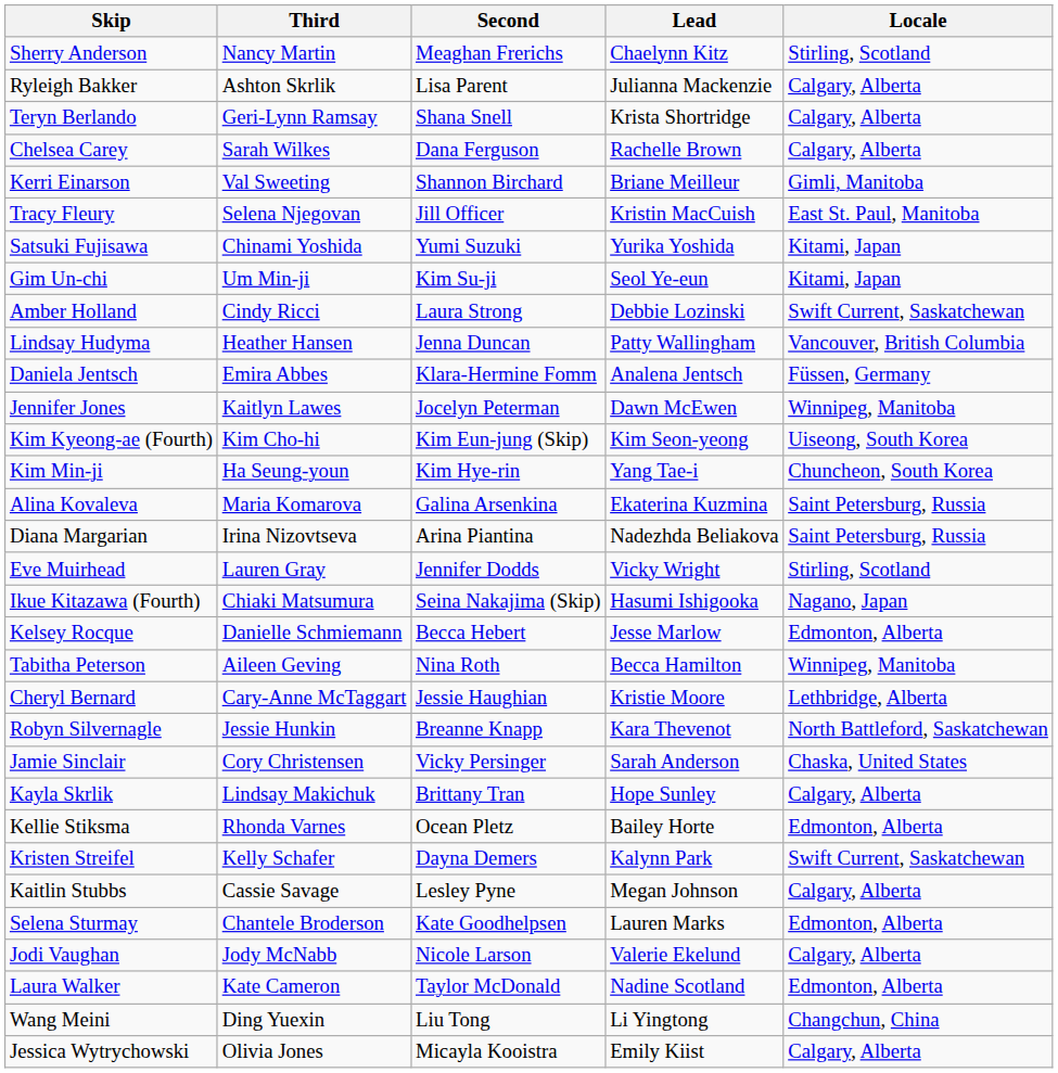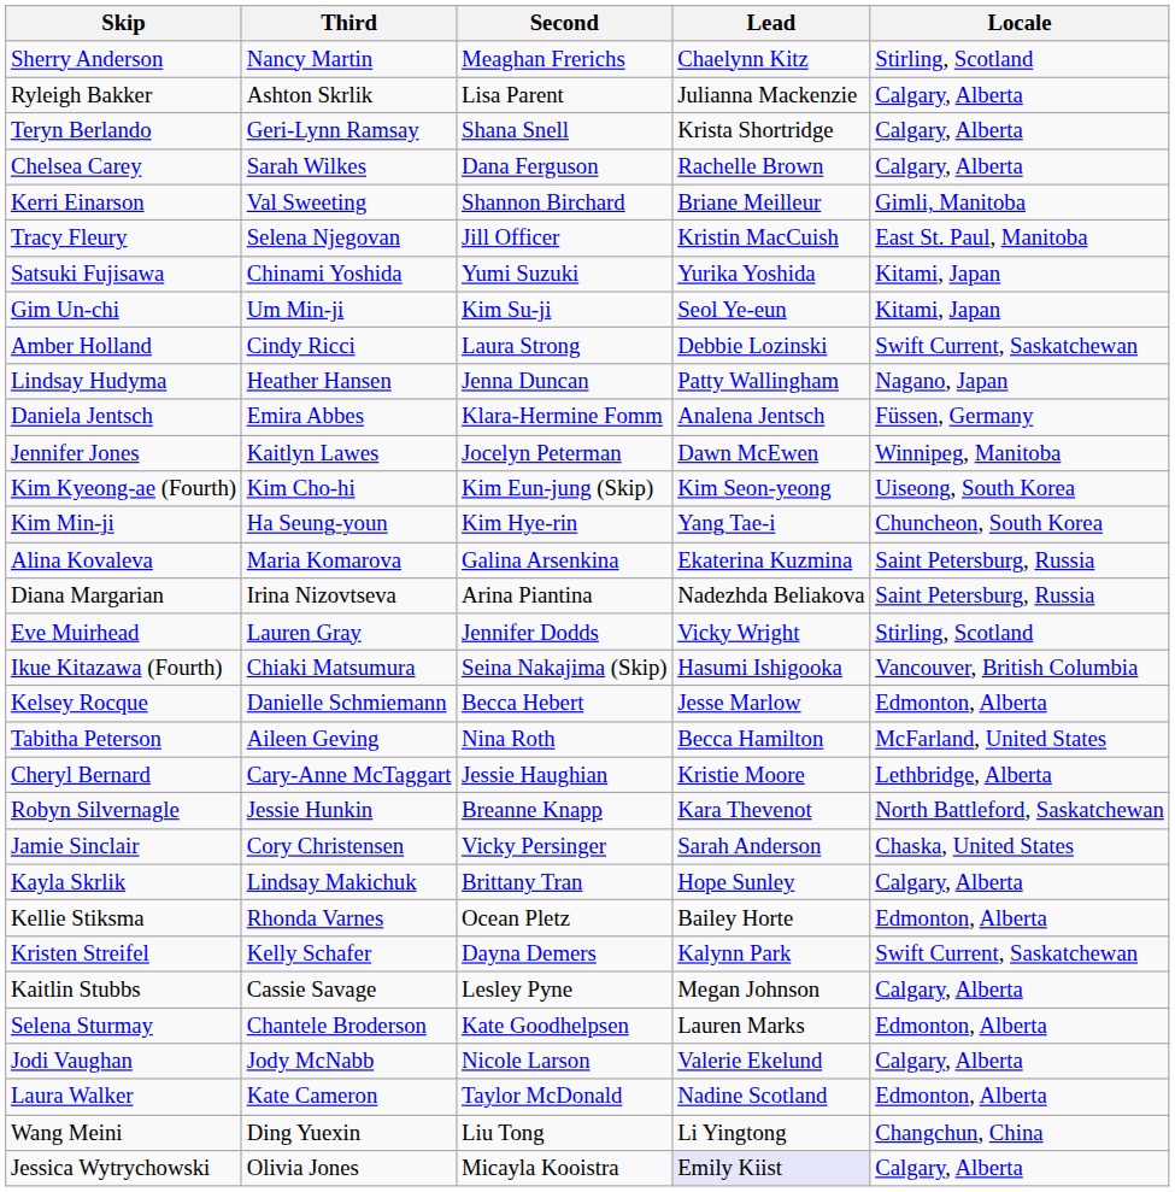Lindsay Hudyma | Locale: Vancouver, British Columbia -> Nagano, Japan
Ikue Kitazawa (Fourth) | Locale: Nagano, Japan -> Vancouver, British Columbia
Tabitha Peterson | Locale: Winnipeg, Manitoba -> McFarland, United States
Jessica Wytrychowski | Lead: no background -> lavender background
